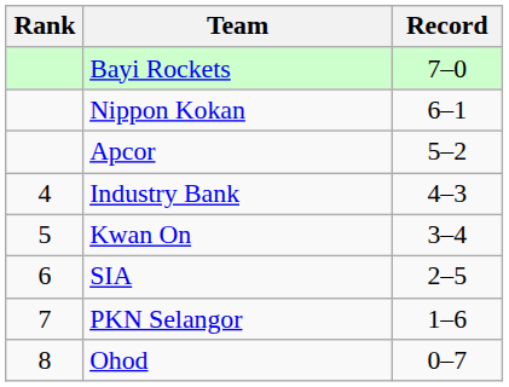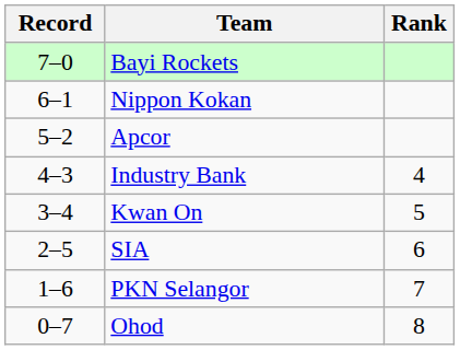columns swapped: Rank <-> Record
